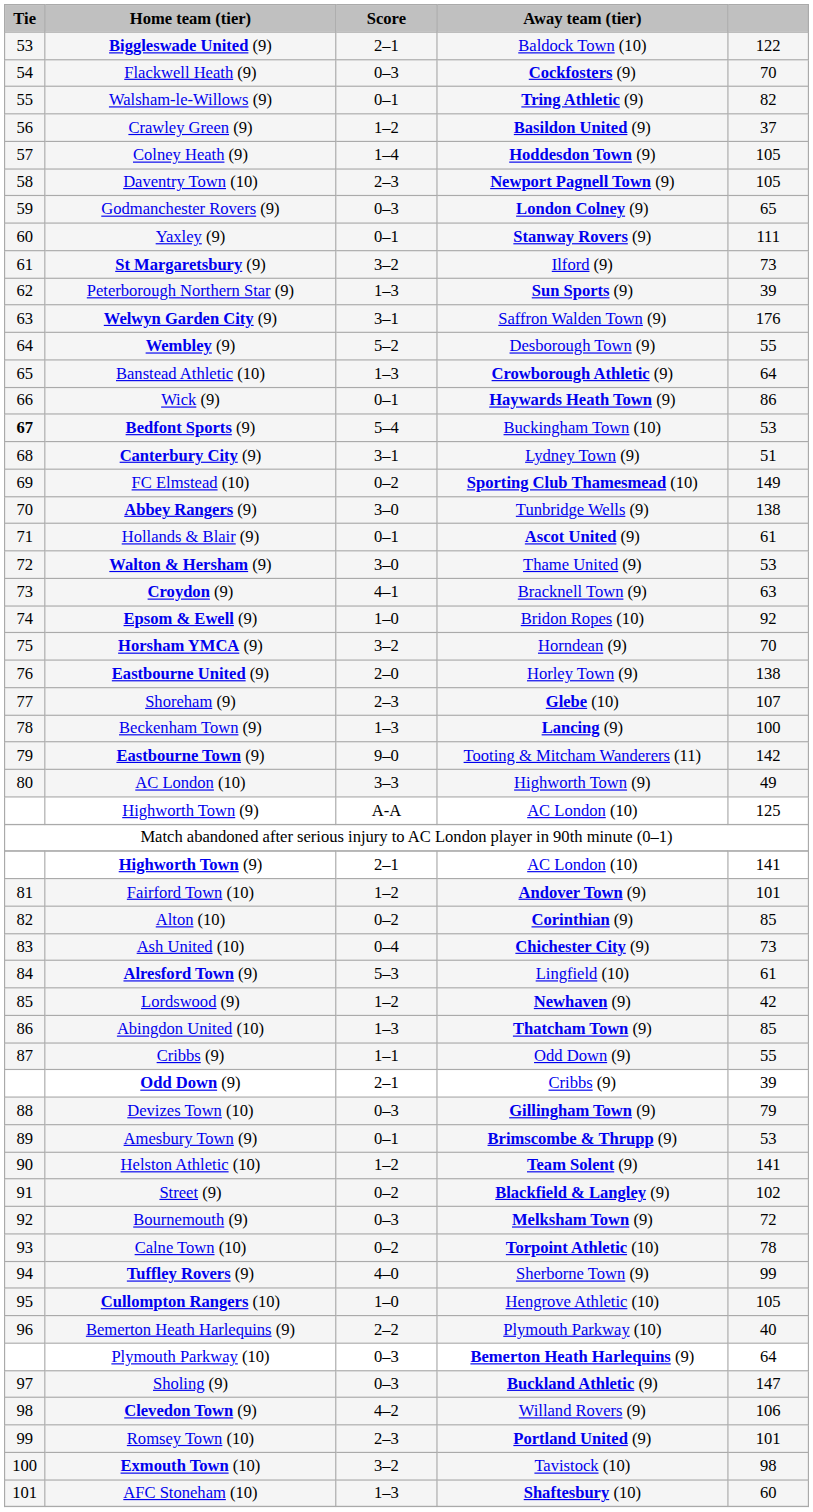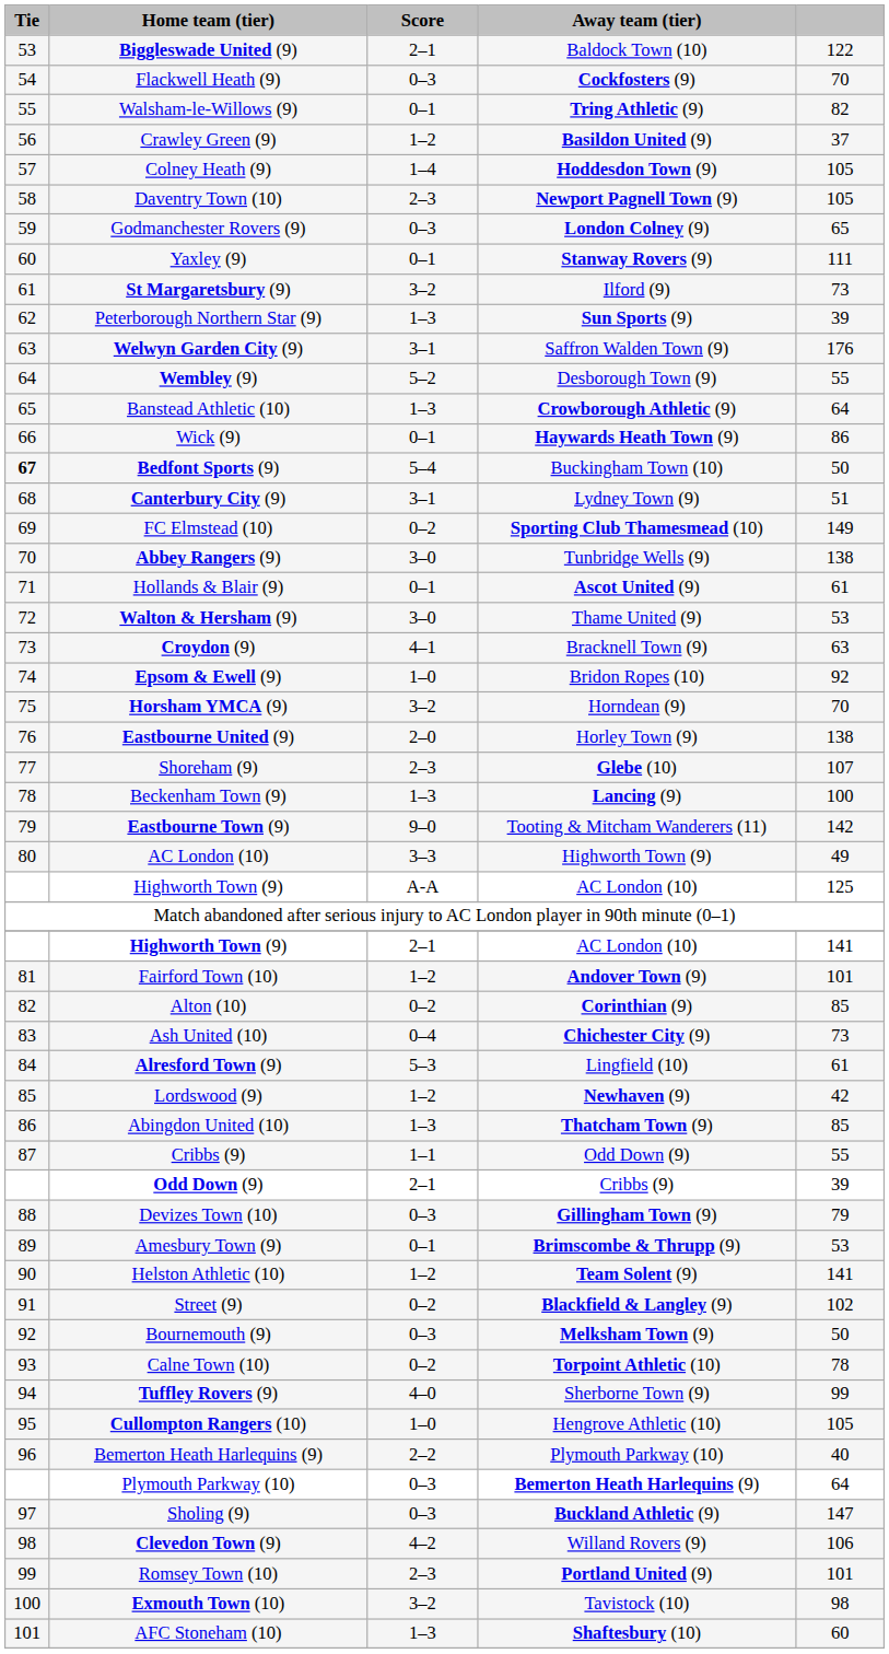Bedfont Sports (9) | column 5: 53 -> 50
Bournemouth (9) | column 5: 72 -> 50
